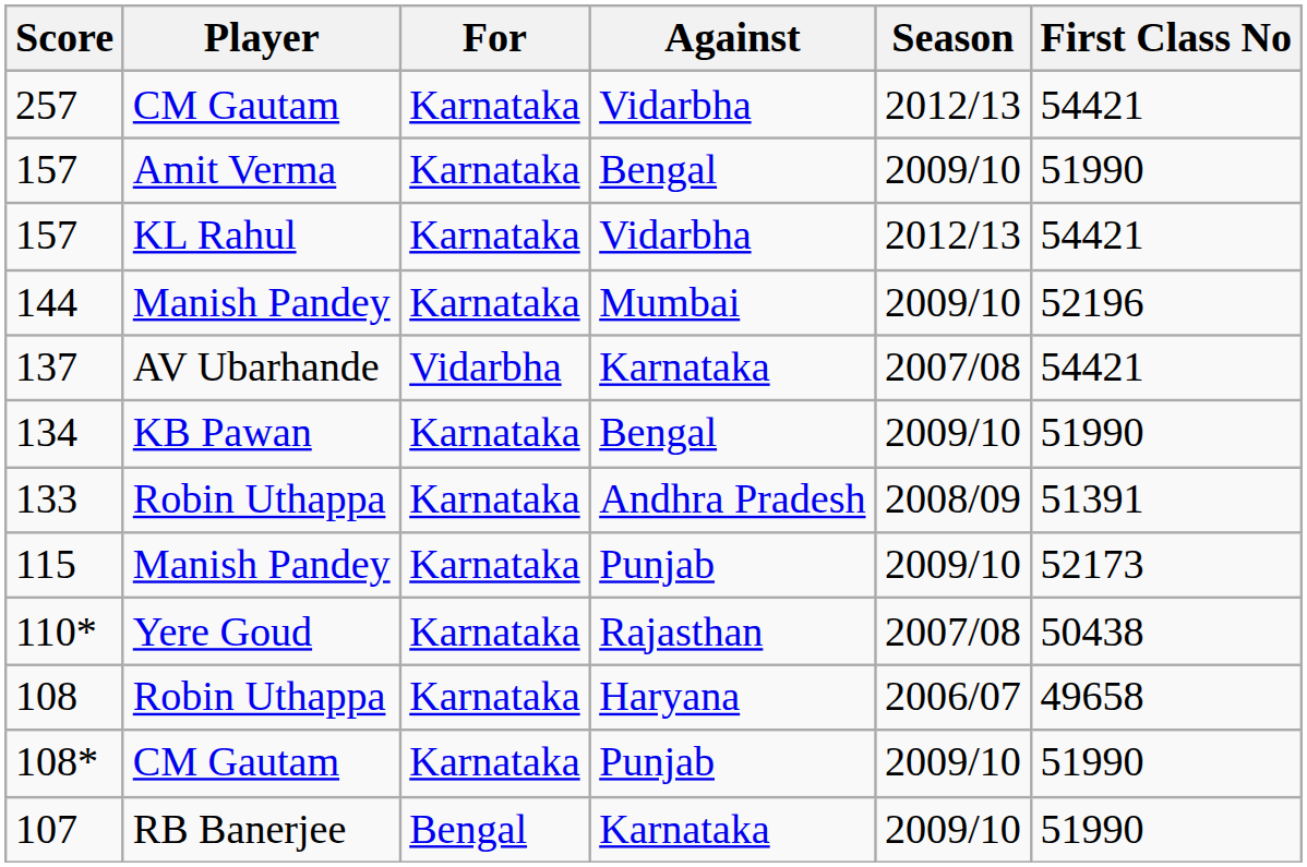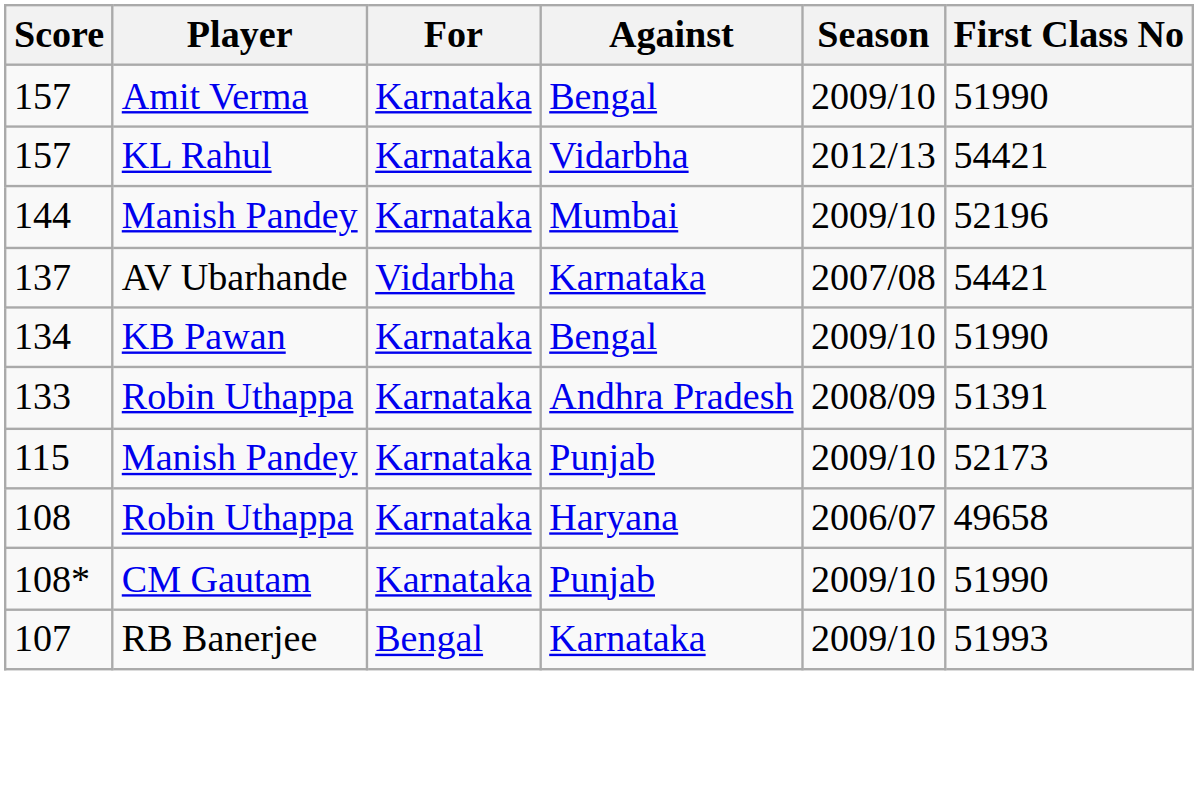- row: 257 | CM Gautam | Karnataka | Vidarbha | 2012/13 | 54421
- row: 110* | Yere Goud | Karnataka | Rajasthan | 2007/08 | 50438
107 | First Class No: 51990 -> 51993
